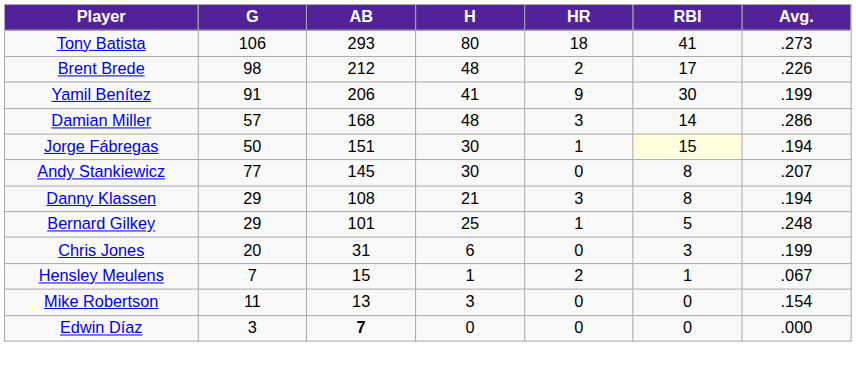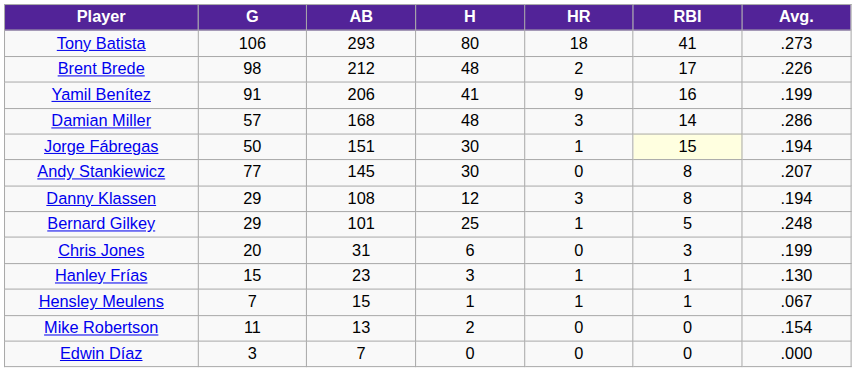Yamil Benítez | RBI: 30 -> 16
Danny Klassen | H: 21 -> 12
+ row: Hanley Frías | 15 | 23 | 3 | 1 | 1 | .130
Hensley Meulens | HR: 2 -> 1
Mike Robertson | H: 3 -> 2
Edwin Díaz | AB: bold -> normal
